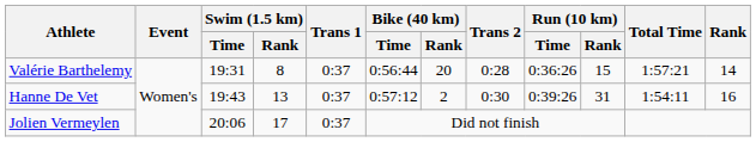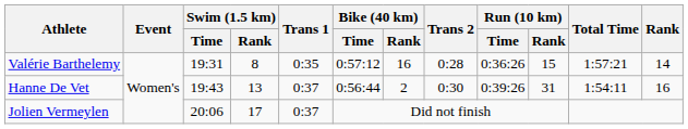Valérie Barthelemy | Trans 1: 0:37 -> 0:35
Valérie Barthelemy | Bike (40 km) / Time: 0:56:44 -> 0:57:12
Valérie Barthelemy | Bike (40 km) / Rank: 20 -> 16
Hanne De Vet | Bike (40 km) / Time: 0:57:12 -> 0:56:44
